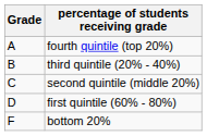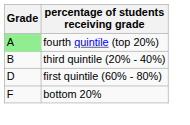fourth quintile (top 20%) | Grade: no background -> lightgreen background
- row: C | second quintile (middle 20%)
